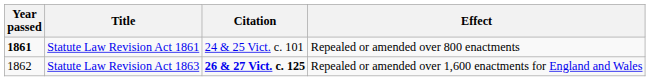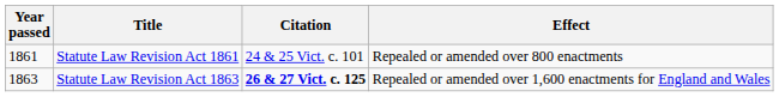Statute Law Revision Act 1861 | Year passed: bold -> normal
Statute Law Revision Act 1863 | Year passed: 1862 -> 1863
